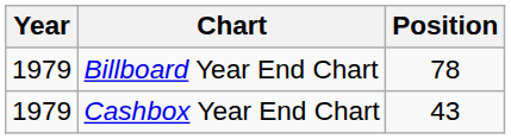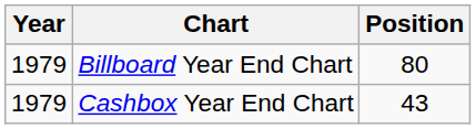Billboard Year End Chart | Position: 78 -> 80
